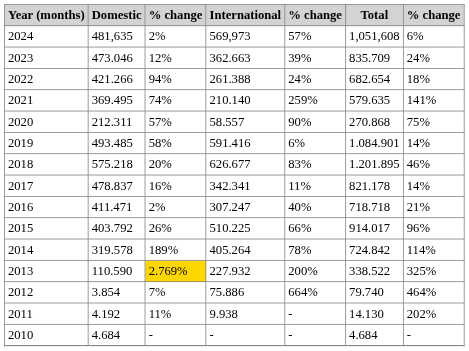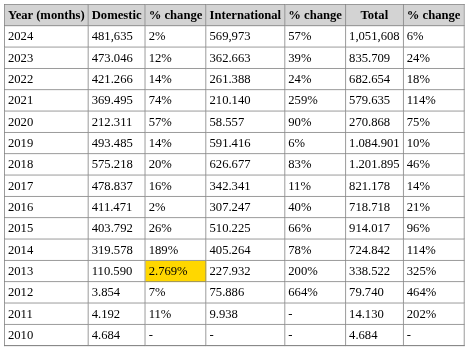2022 | column 3: 94% -> 14%
2021 | column 7: 141% -> 114%
2019 | column 3: 58% -> 14%
2019 | column 7: 14% -> 10%
